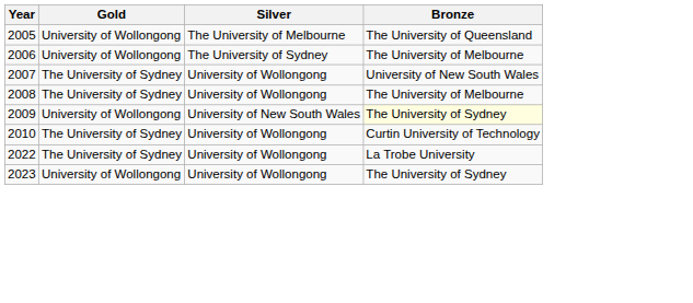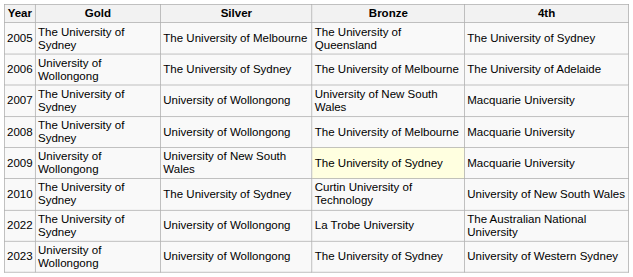+ column: 4th | The University of Sydney | The University of Adelaide | Macquarie University | Macquarie University | Macquarie University | University of New South Wales | The Australian National University | University of Western Sydney
2005 | Gold: University of Wollongong -> The University of Sydney
2010 | Silver: University of Wollongong -> The University of Sydney
